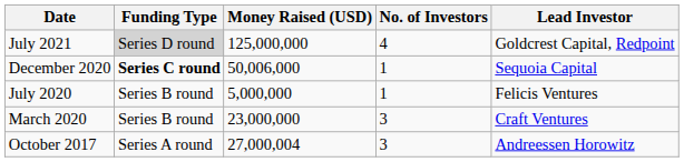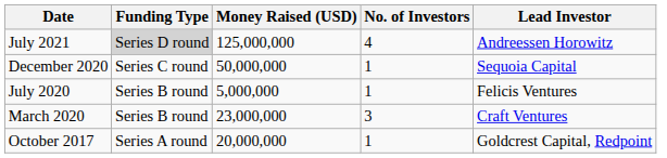July 2021 | Lead Investor: Goldcrest Capital, Redpoint -> Andreessen Horowitz
December 2020 | Funding Type: bold -> normal
December 2020 | Money Raised (USD): 50,006,000 -> 50,000,000
October 2017 | Money Raised (USD): 27,000,004 -> 20,000,000
October 2017 | No. of Investors: 3 -> 1
October 2017 | Lead Investor: Andreessen Horowitz -> Goldcrest Capital, Redpoint
